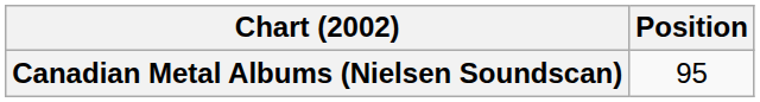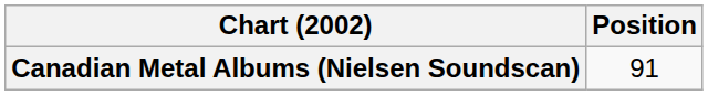Canadian Metal Albums (Nielsen Soundscan) | Position: 95 -> 91
